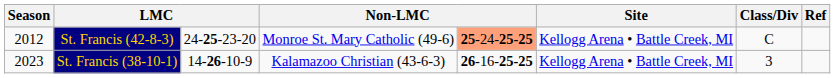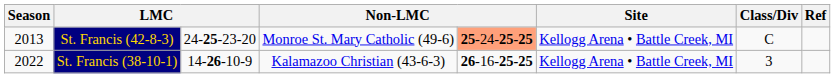St. Francis (42-8-3) | Season: 2012 -> 2013
St. Francis (38-10-1) | Season: 2023 -> 2022
